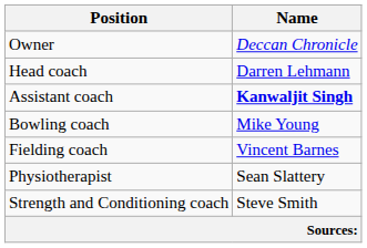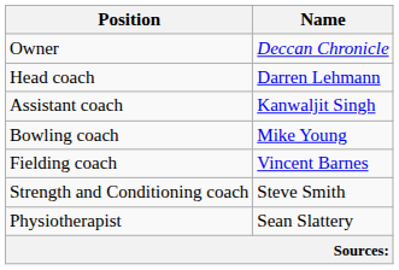Assistant coach | Name: bold -> normal
rows swapped: Physiotherapist <-> Strength and Conditioning coach
